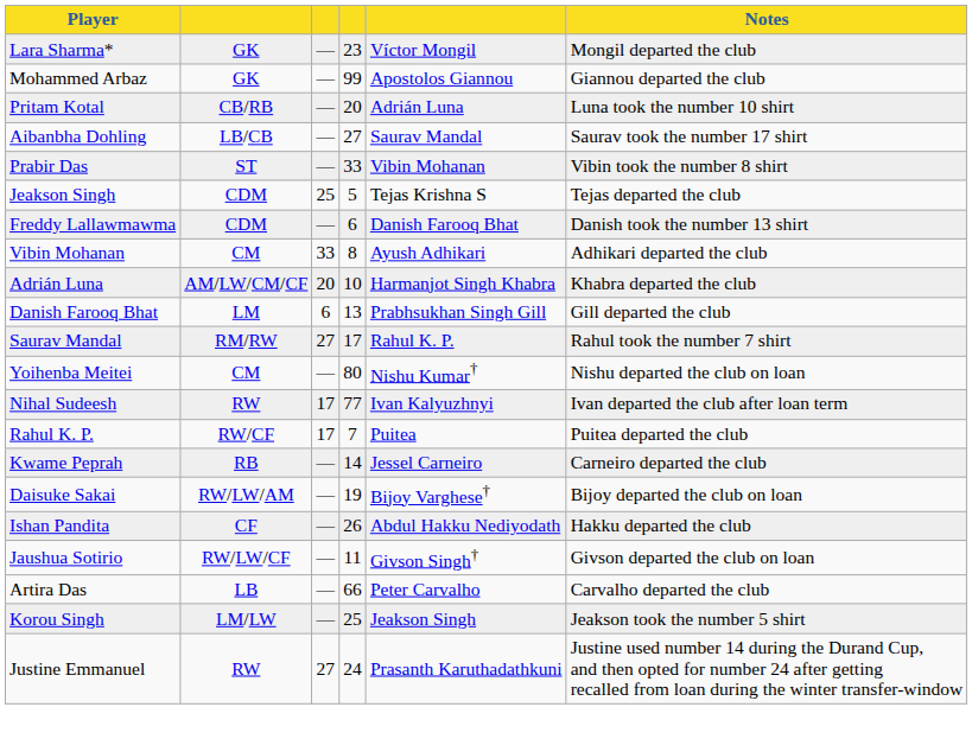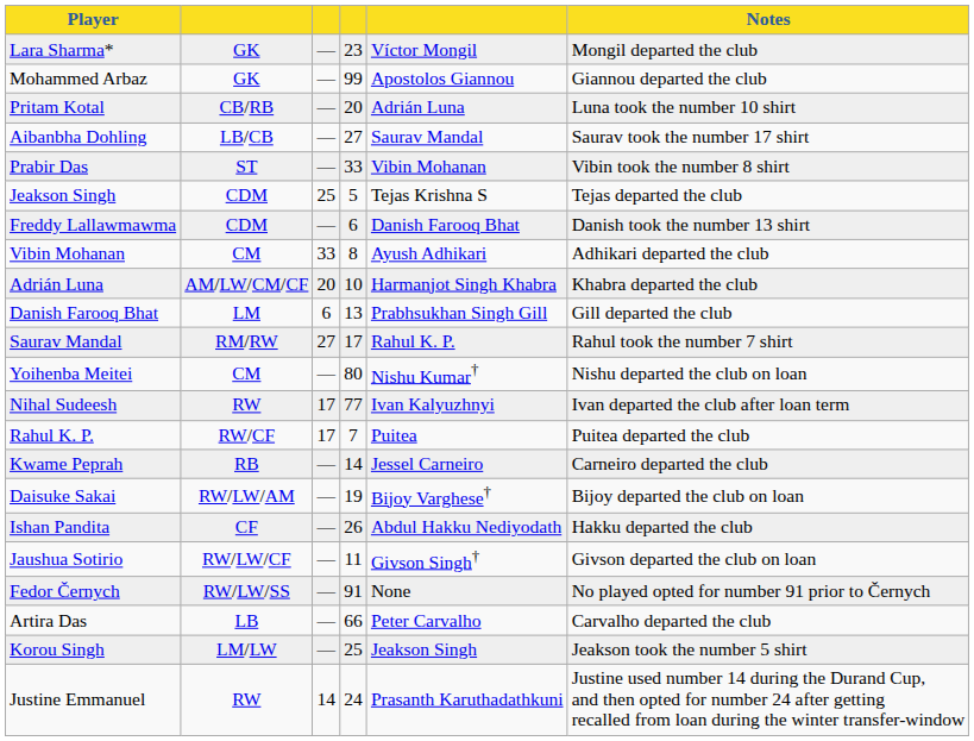+ row: Fedor Černych | RW/LW/SS | — | 91 | None | No played opted for number 91 prior to Černych
Justine Emmanuel | column 3: 27 -> 14
